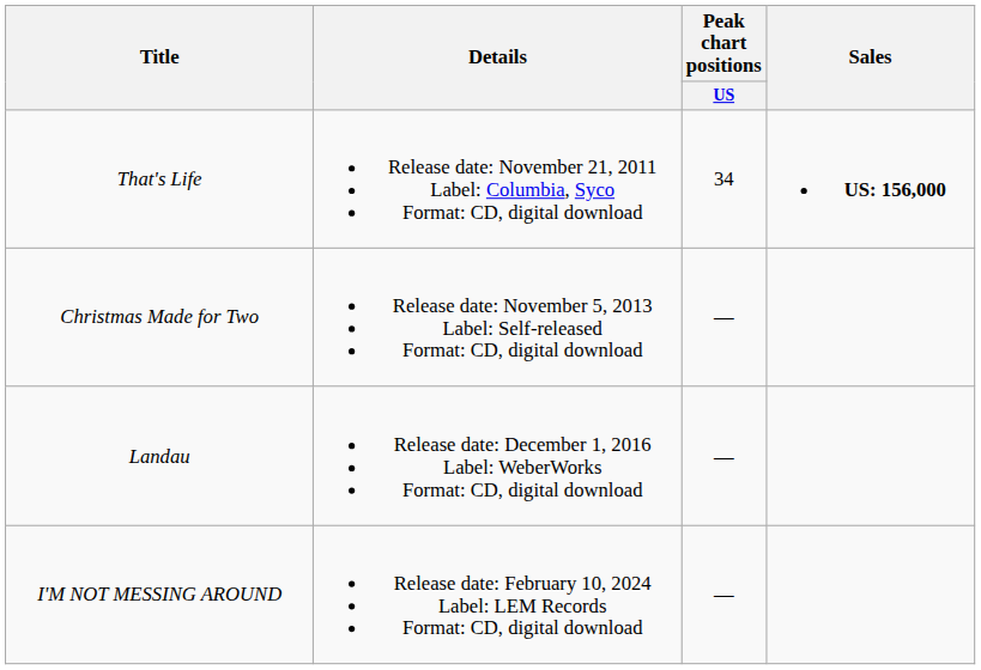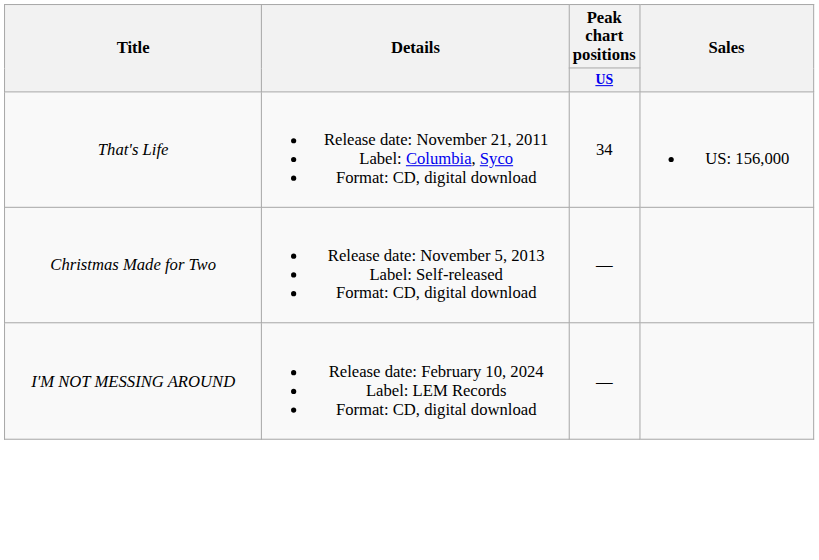That's Life | Sales: bold -> normal
- row: Landau | Release date: December 1, 2016 Label: WeberWorks Format: CD, digital download | —
